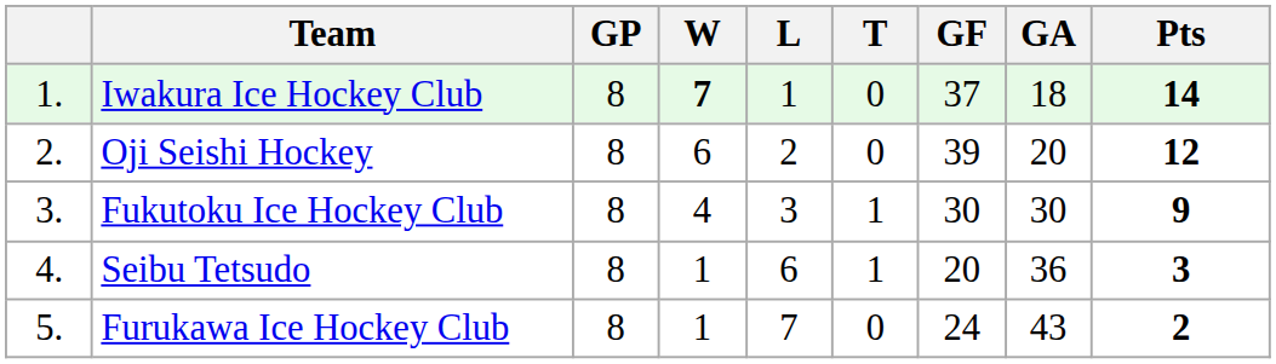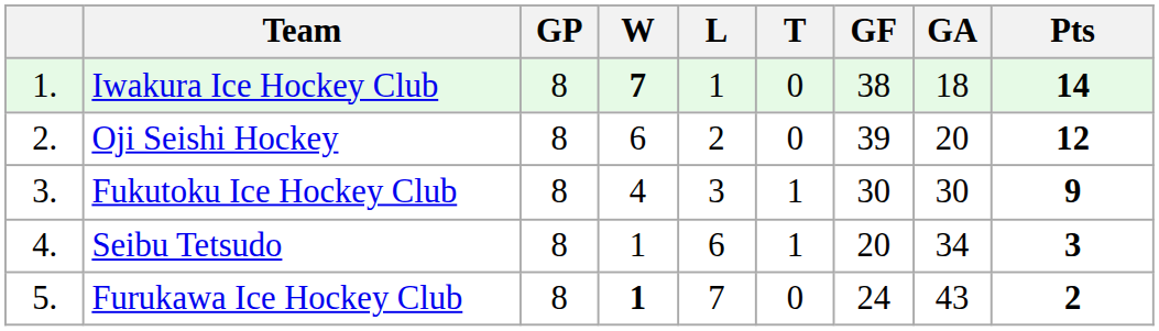Iwakura Ice Hockey Club | GF: 37 -> 38
Seibu Tetsudo | GA: 36 -> 34
Furukawa Ice Hockey Club | W: normal -> bold
